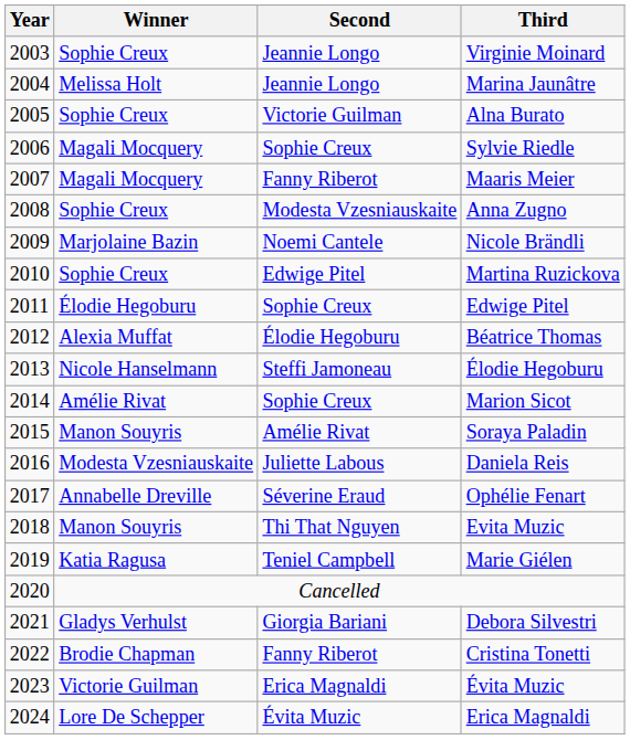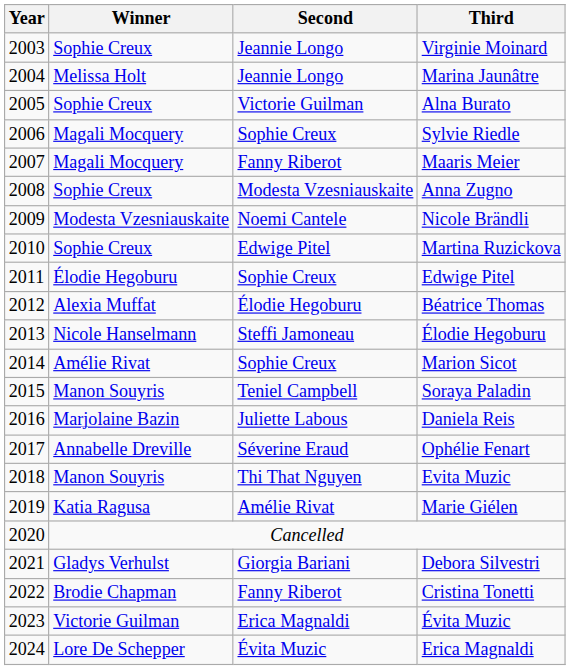Nicole Brändli | Winner: Marjolaine Bazin -> Modesta Vzesniauskaite
Soraya Paladin | Second: Amélie Rivat -> Teniel Campbell
Daniela Reis | Winner: Modesta Vzesniauskaite -> Marjolaine Bazin
Marie Giélen | Second: Teniel Campbell -> Amélie Rivat
